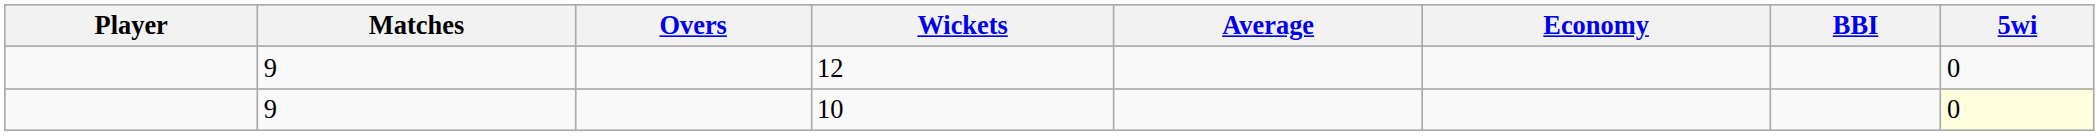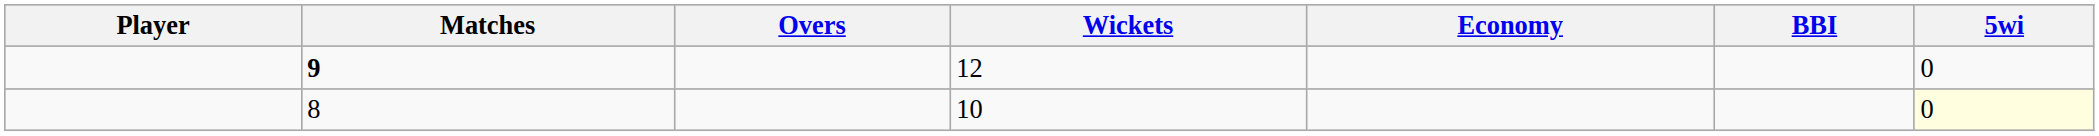- column: Average
12 | Matches: normal -> bold
10 | Matches: 9 -> 8
